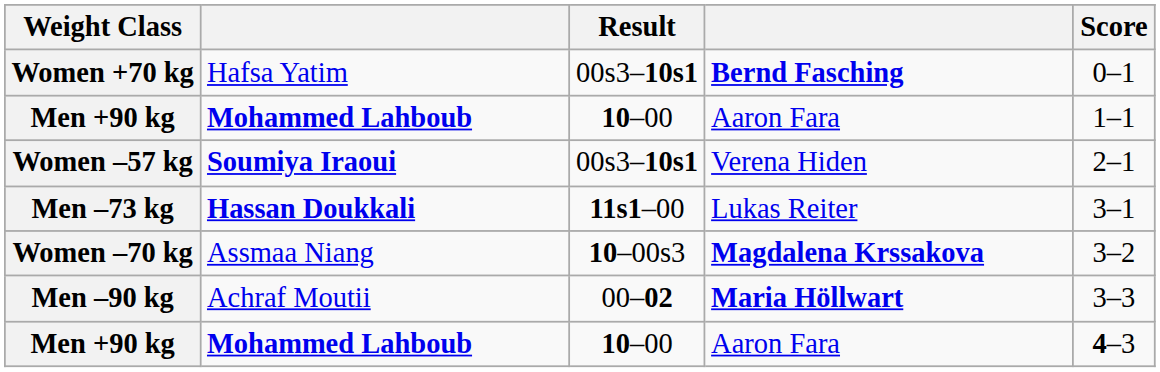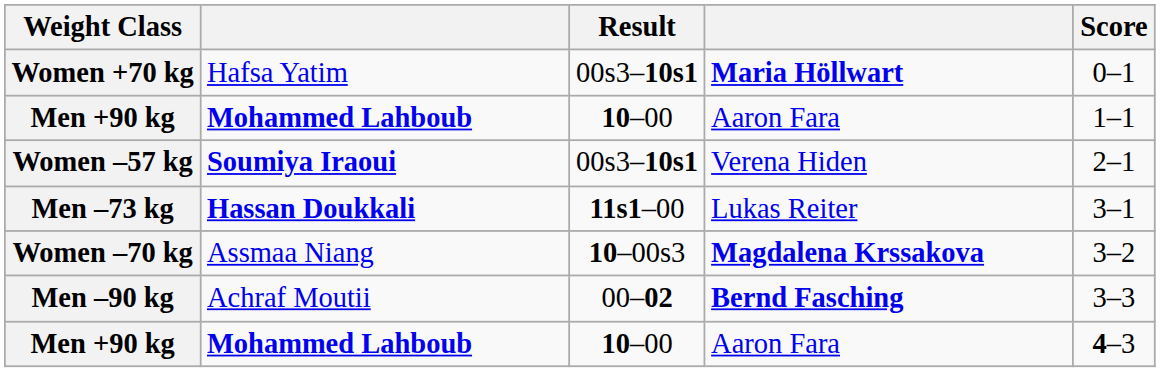Women +70 kg | column 4: Bernd Fasching -> Maria Höllwart
Men –90 kg | column 4: Maria Höllwart -> Bernd Fasching
